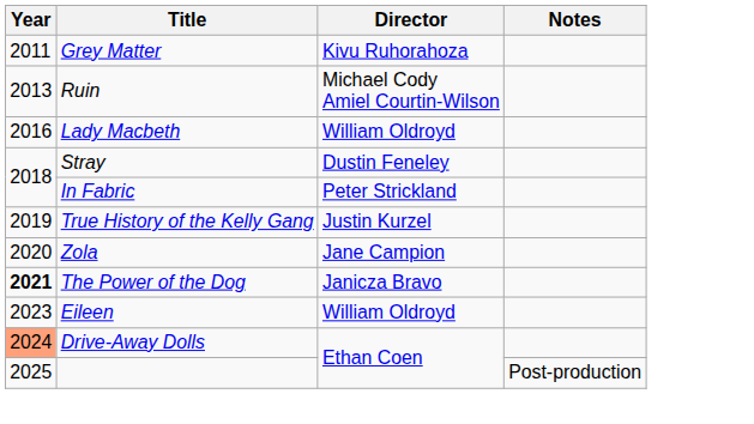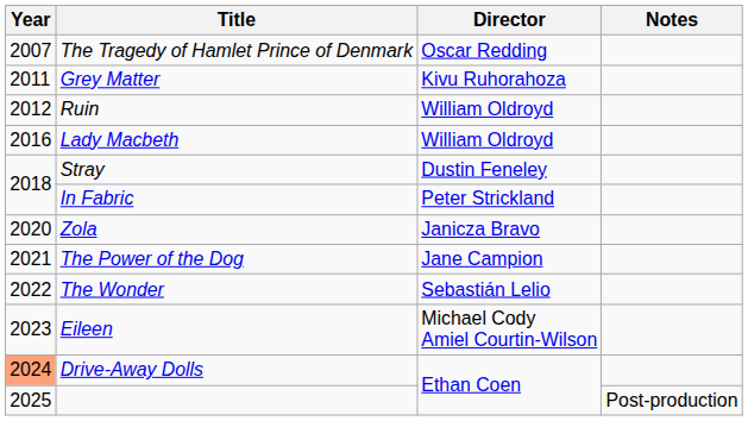+ row: 2007 | The Tragedy of Hamlet Prince of Denmark | Oscar Redding
Ruin | Year: 2013 -> 2012
Ruin | Director: Michael Cody Amiel Courtin-Wilson -> William Oldroyd
- row: 2019 | True History of the Kelly Gang | Justin Kurzel
Zola | Director: Jane Campion -> Janicza Bravo
The Power of the Dog | Year: bold -> normal
The Power of the Dog | Director: Janicza Bravo -> Jane Campion
+ row: 2022 | The Wonder | Sebastián Lelio
Eileen | Director: William Oldroyd -> Michael Cody Amiel Courtin-Wilson
